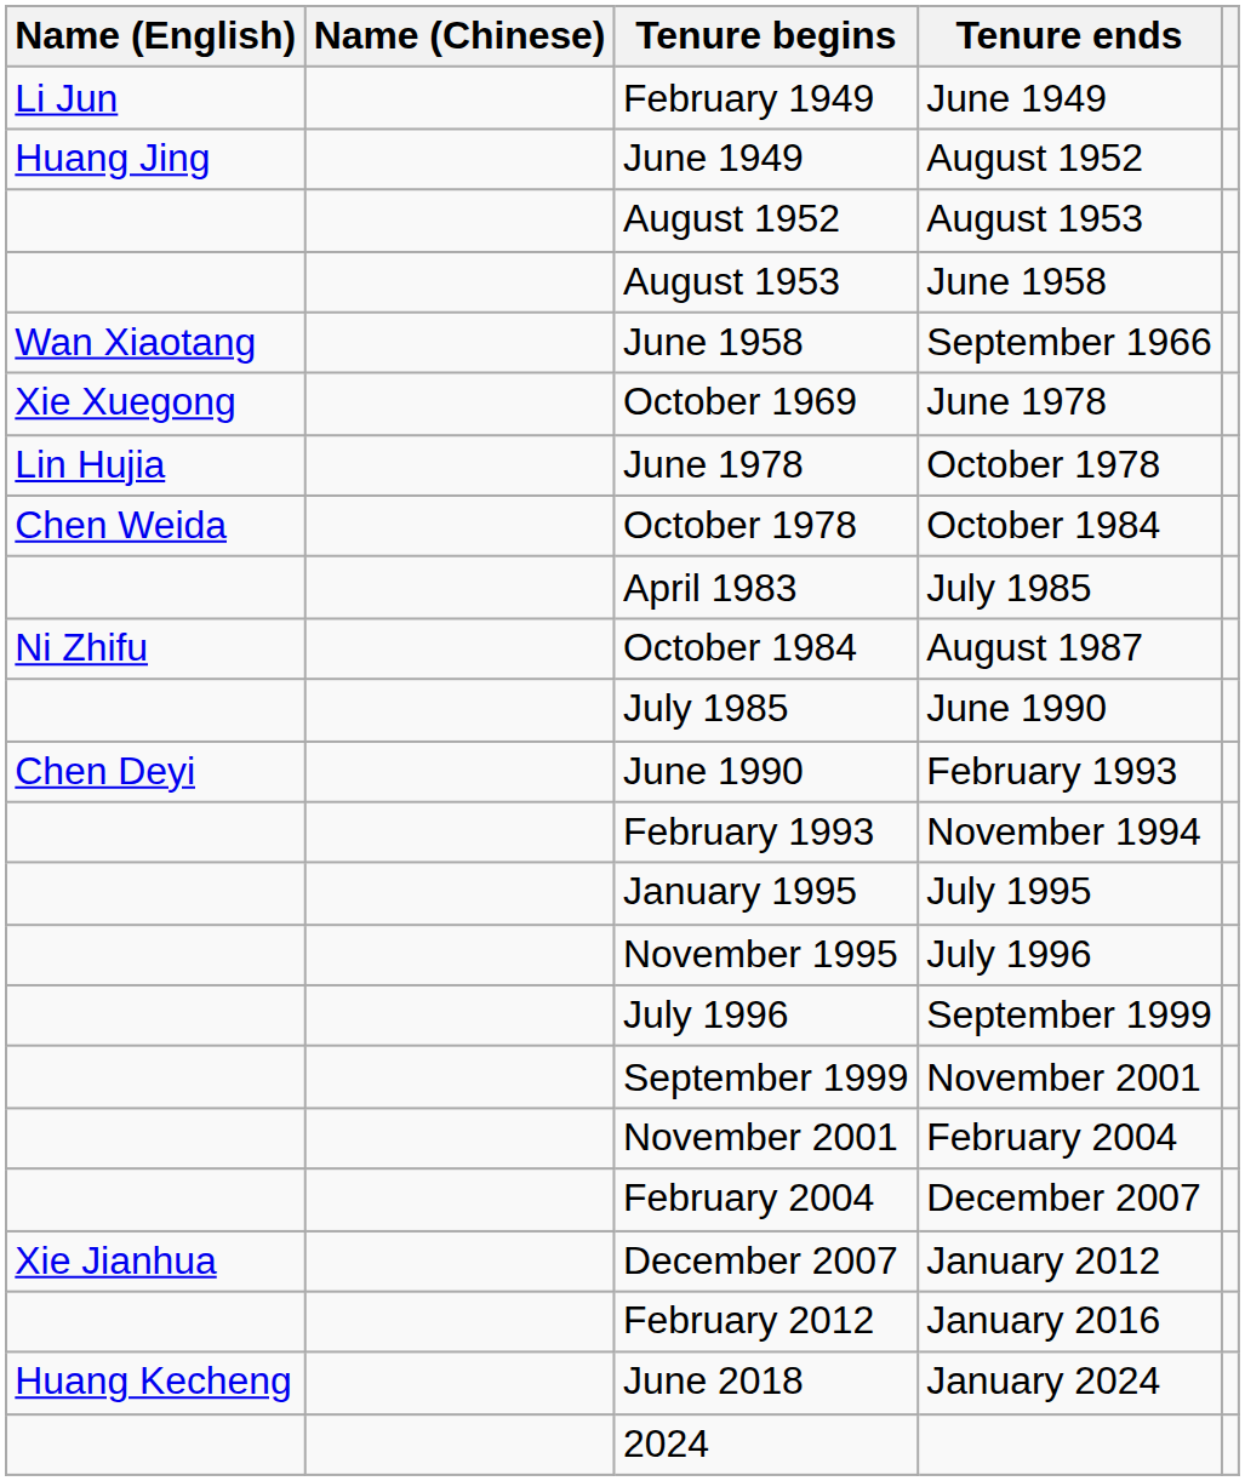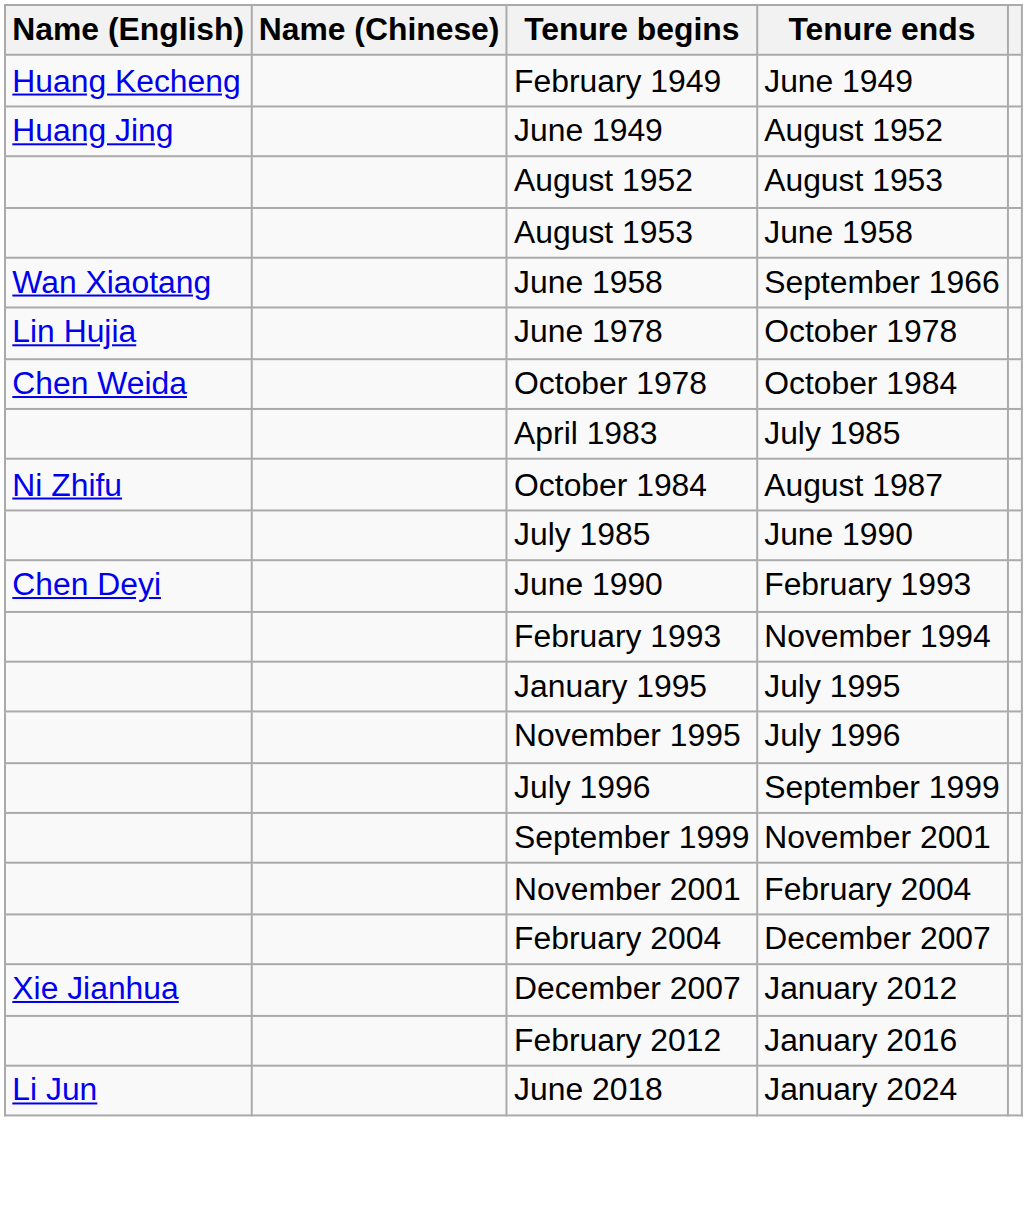February 1949 | Name (English): Li Jun -> Huang Kecheng
- row: Xie Xuegong | October 1969 | June 1978
June 2018 | Name (English): Huang Kecheng -> Li Jun
- row: 2024
